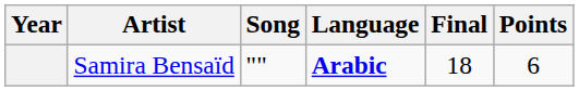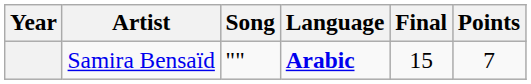Samira Bensaïd | Final: 18 -> 15
Samira Bensaïd | Points: 6 -> 7
